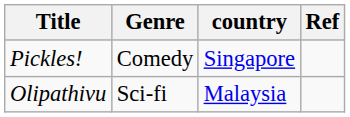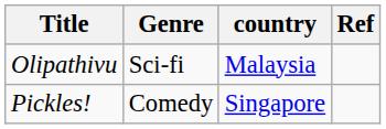rows swapped: Pickles! <-> Olipathivu
